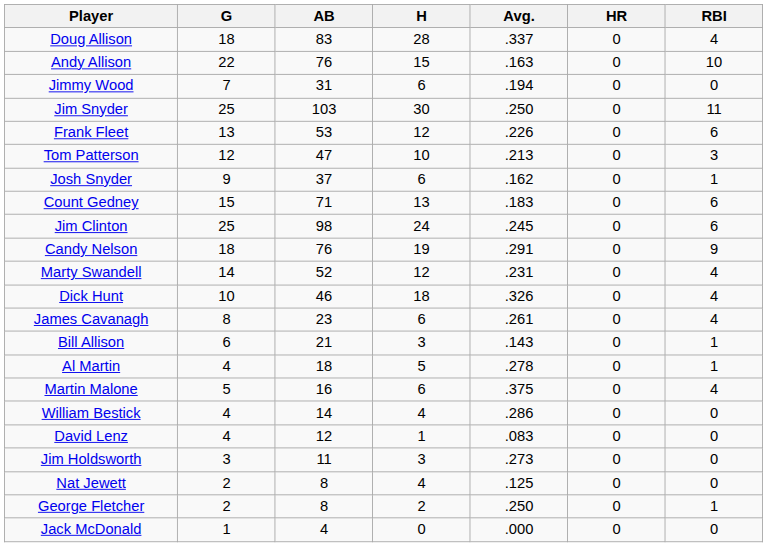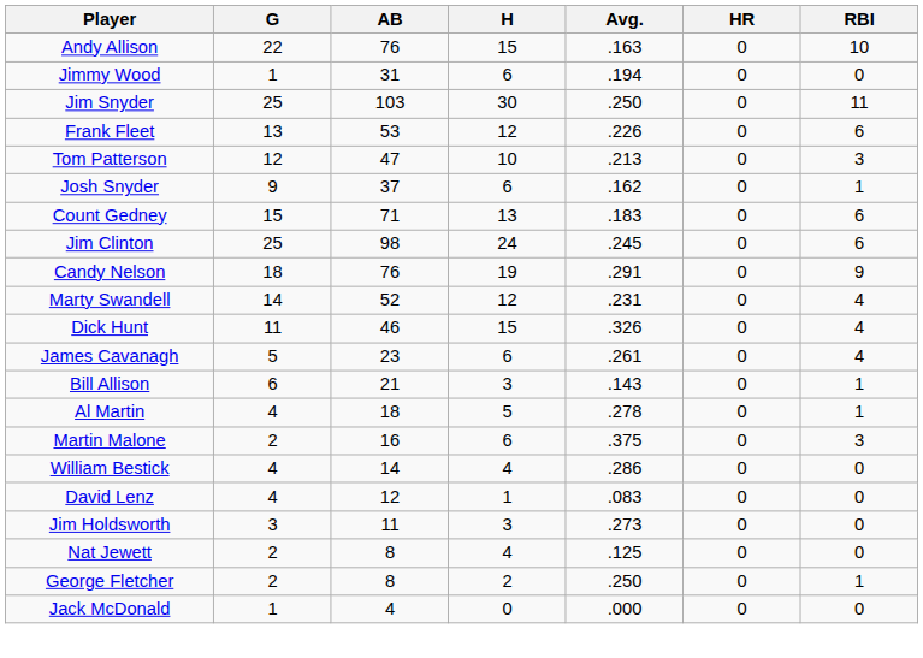- row: Doug Allison | 18 | 83 | 28 | .337 | 0 | 4
Jimmy Wood | G: 7 -> 1
Dick Hunt | G: 10 -> 11
Dick Hunt | H: 18 -> 15
James Cavanagh | G: 8 -> 5
Martin Malone | G: 5 -> 2
Martin Malone | RBI: 4 -> 3
